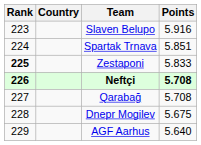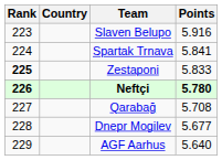Spartak Trnava | Points: 5.851 -> 5.841
Neftçi | Points: 5.708 -> 5.780
Dnepr Mogilev | Points: 5.675 -> 5.677
